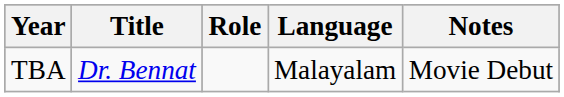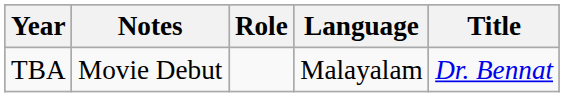columns swapped: Title <-> Notes
